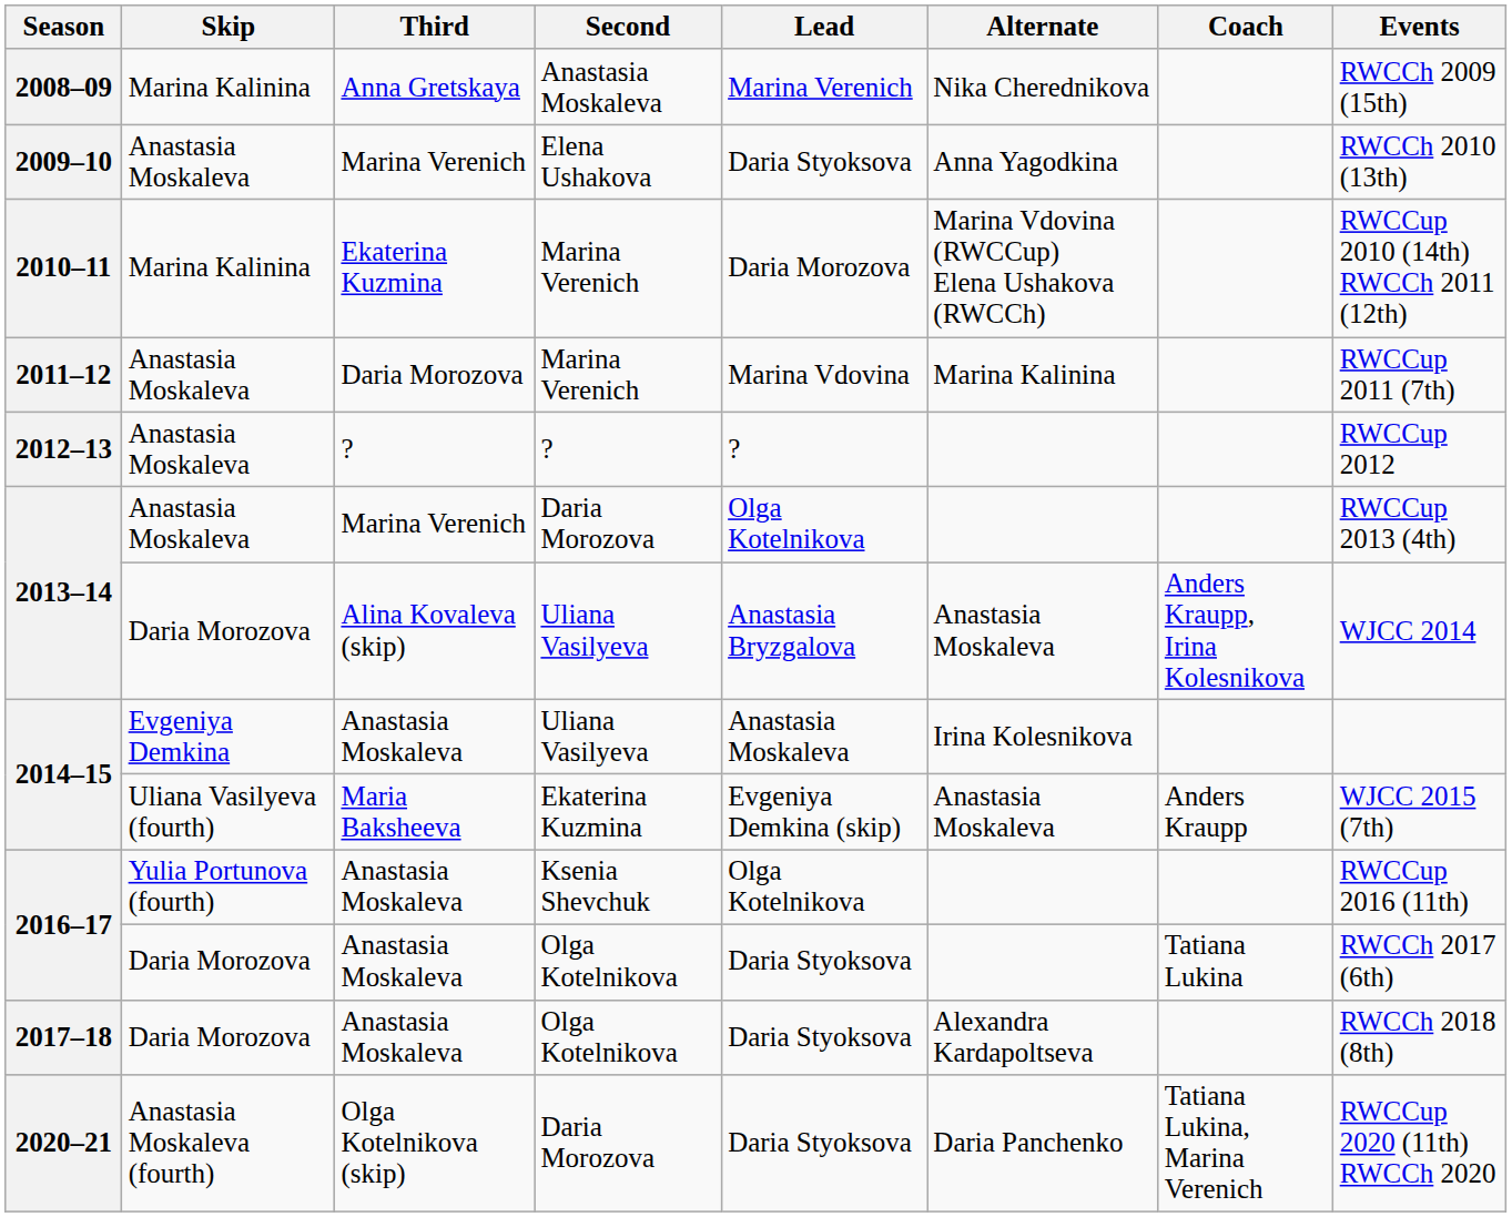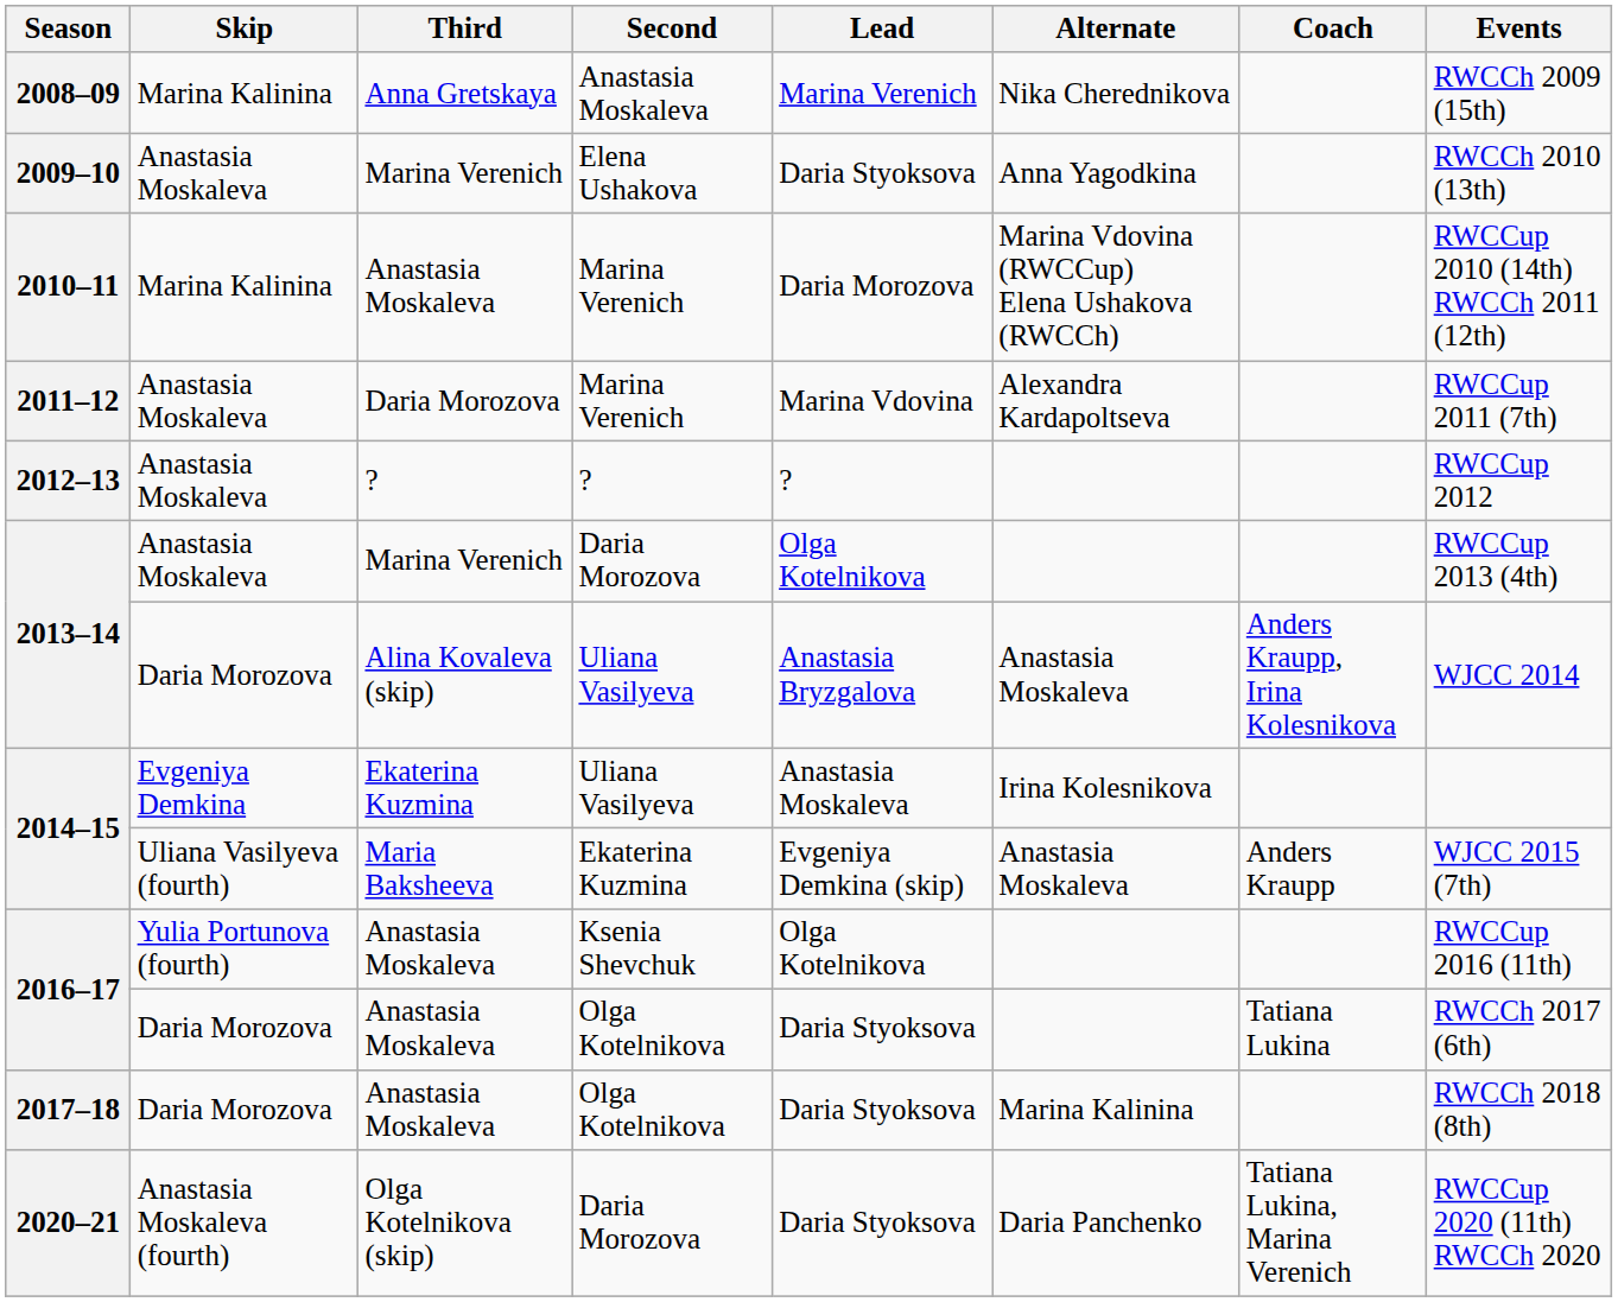2010–11 | Third: Ekaterina Kuzmina -> Anastasia Moskaleva
2011–12 | Alternate: Marina Kalinina -> Alexandra Kardapoltseva
2014–15 / Uliana Vasilyeva | Third: Anastasia Moskaleva -> Ekaterina Kuzmina
2017–18 | Alternate: Alexandra Kardapoltseva -> Marina Kalinina
